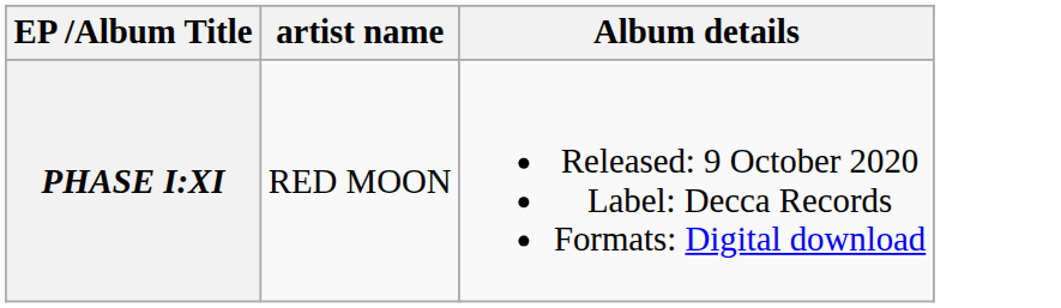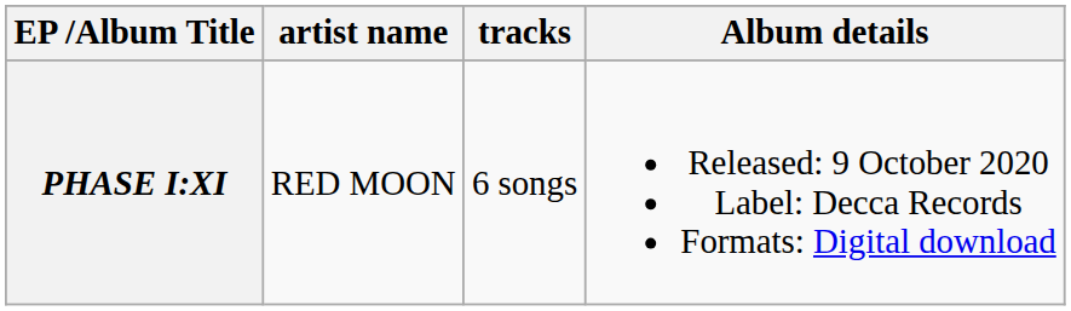+ column: tracks | 6 songs
